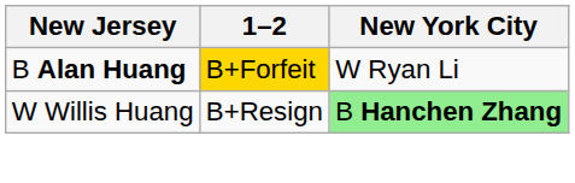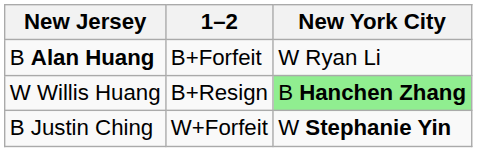B Alan Huang | 1–2: gold background -> no background
+ row: B Justin Ching | W+Forfeit | W Stephanie Yin
